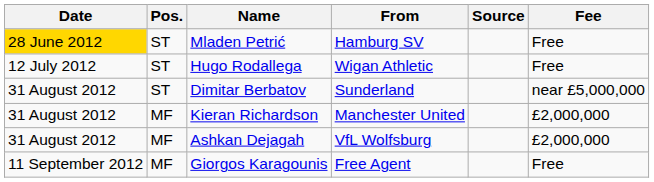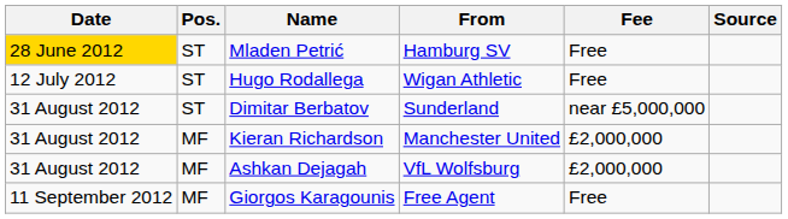columns swapped: Fee <-> Source
